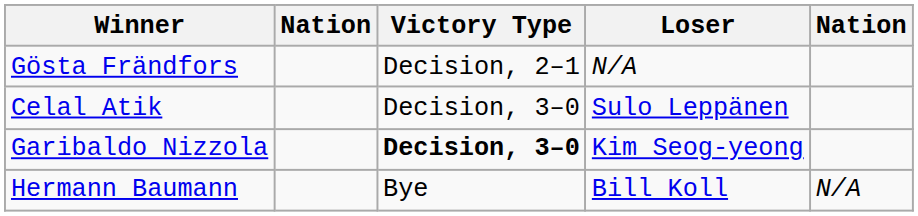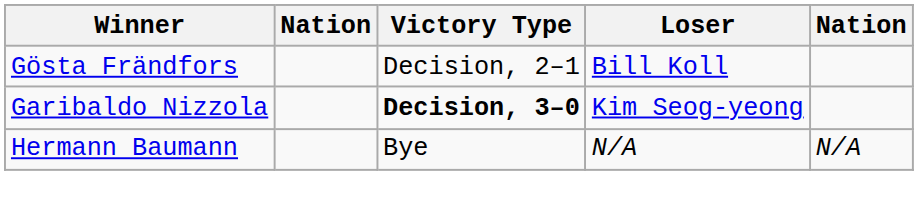Gösta Frändfors | Loser: N/A -> Bill Koll
- row: Celal Atik | Decision, 3–0 | Sulo Leppänen
Hermann Baumann | Loser: Bill Koll -> N/A
